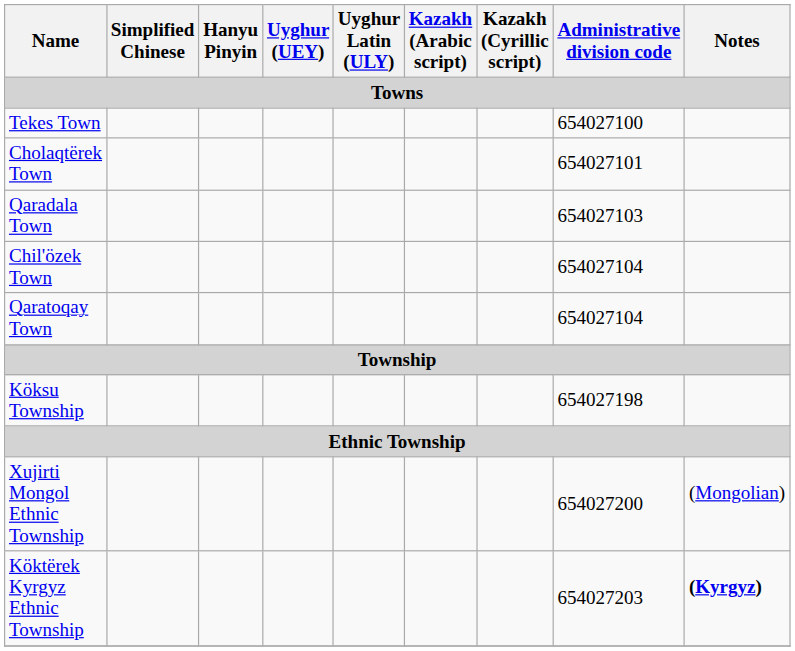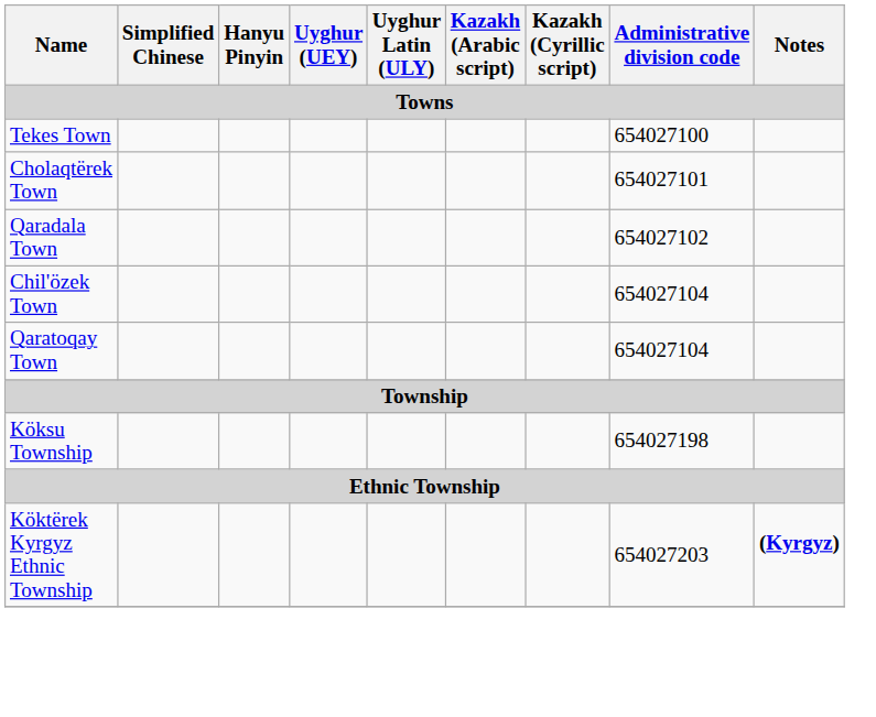Qaradala Town | Administrative division code: 654027103 -> 654027102
- row: Xujirti Mongol Ethnic Township | 654027200 | (Mongolian)
